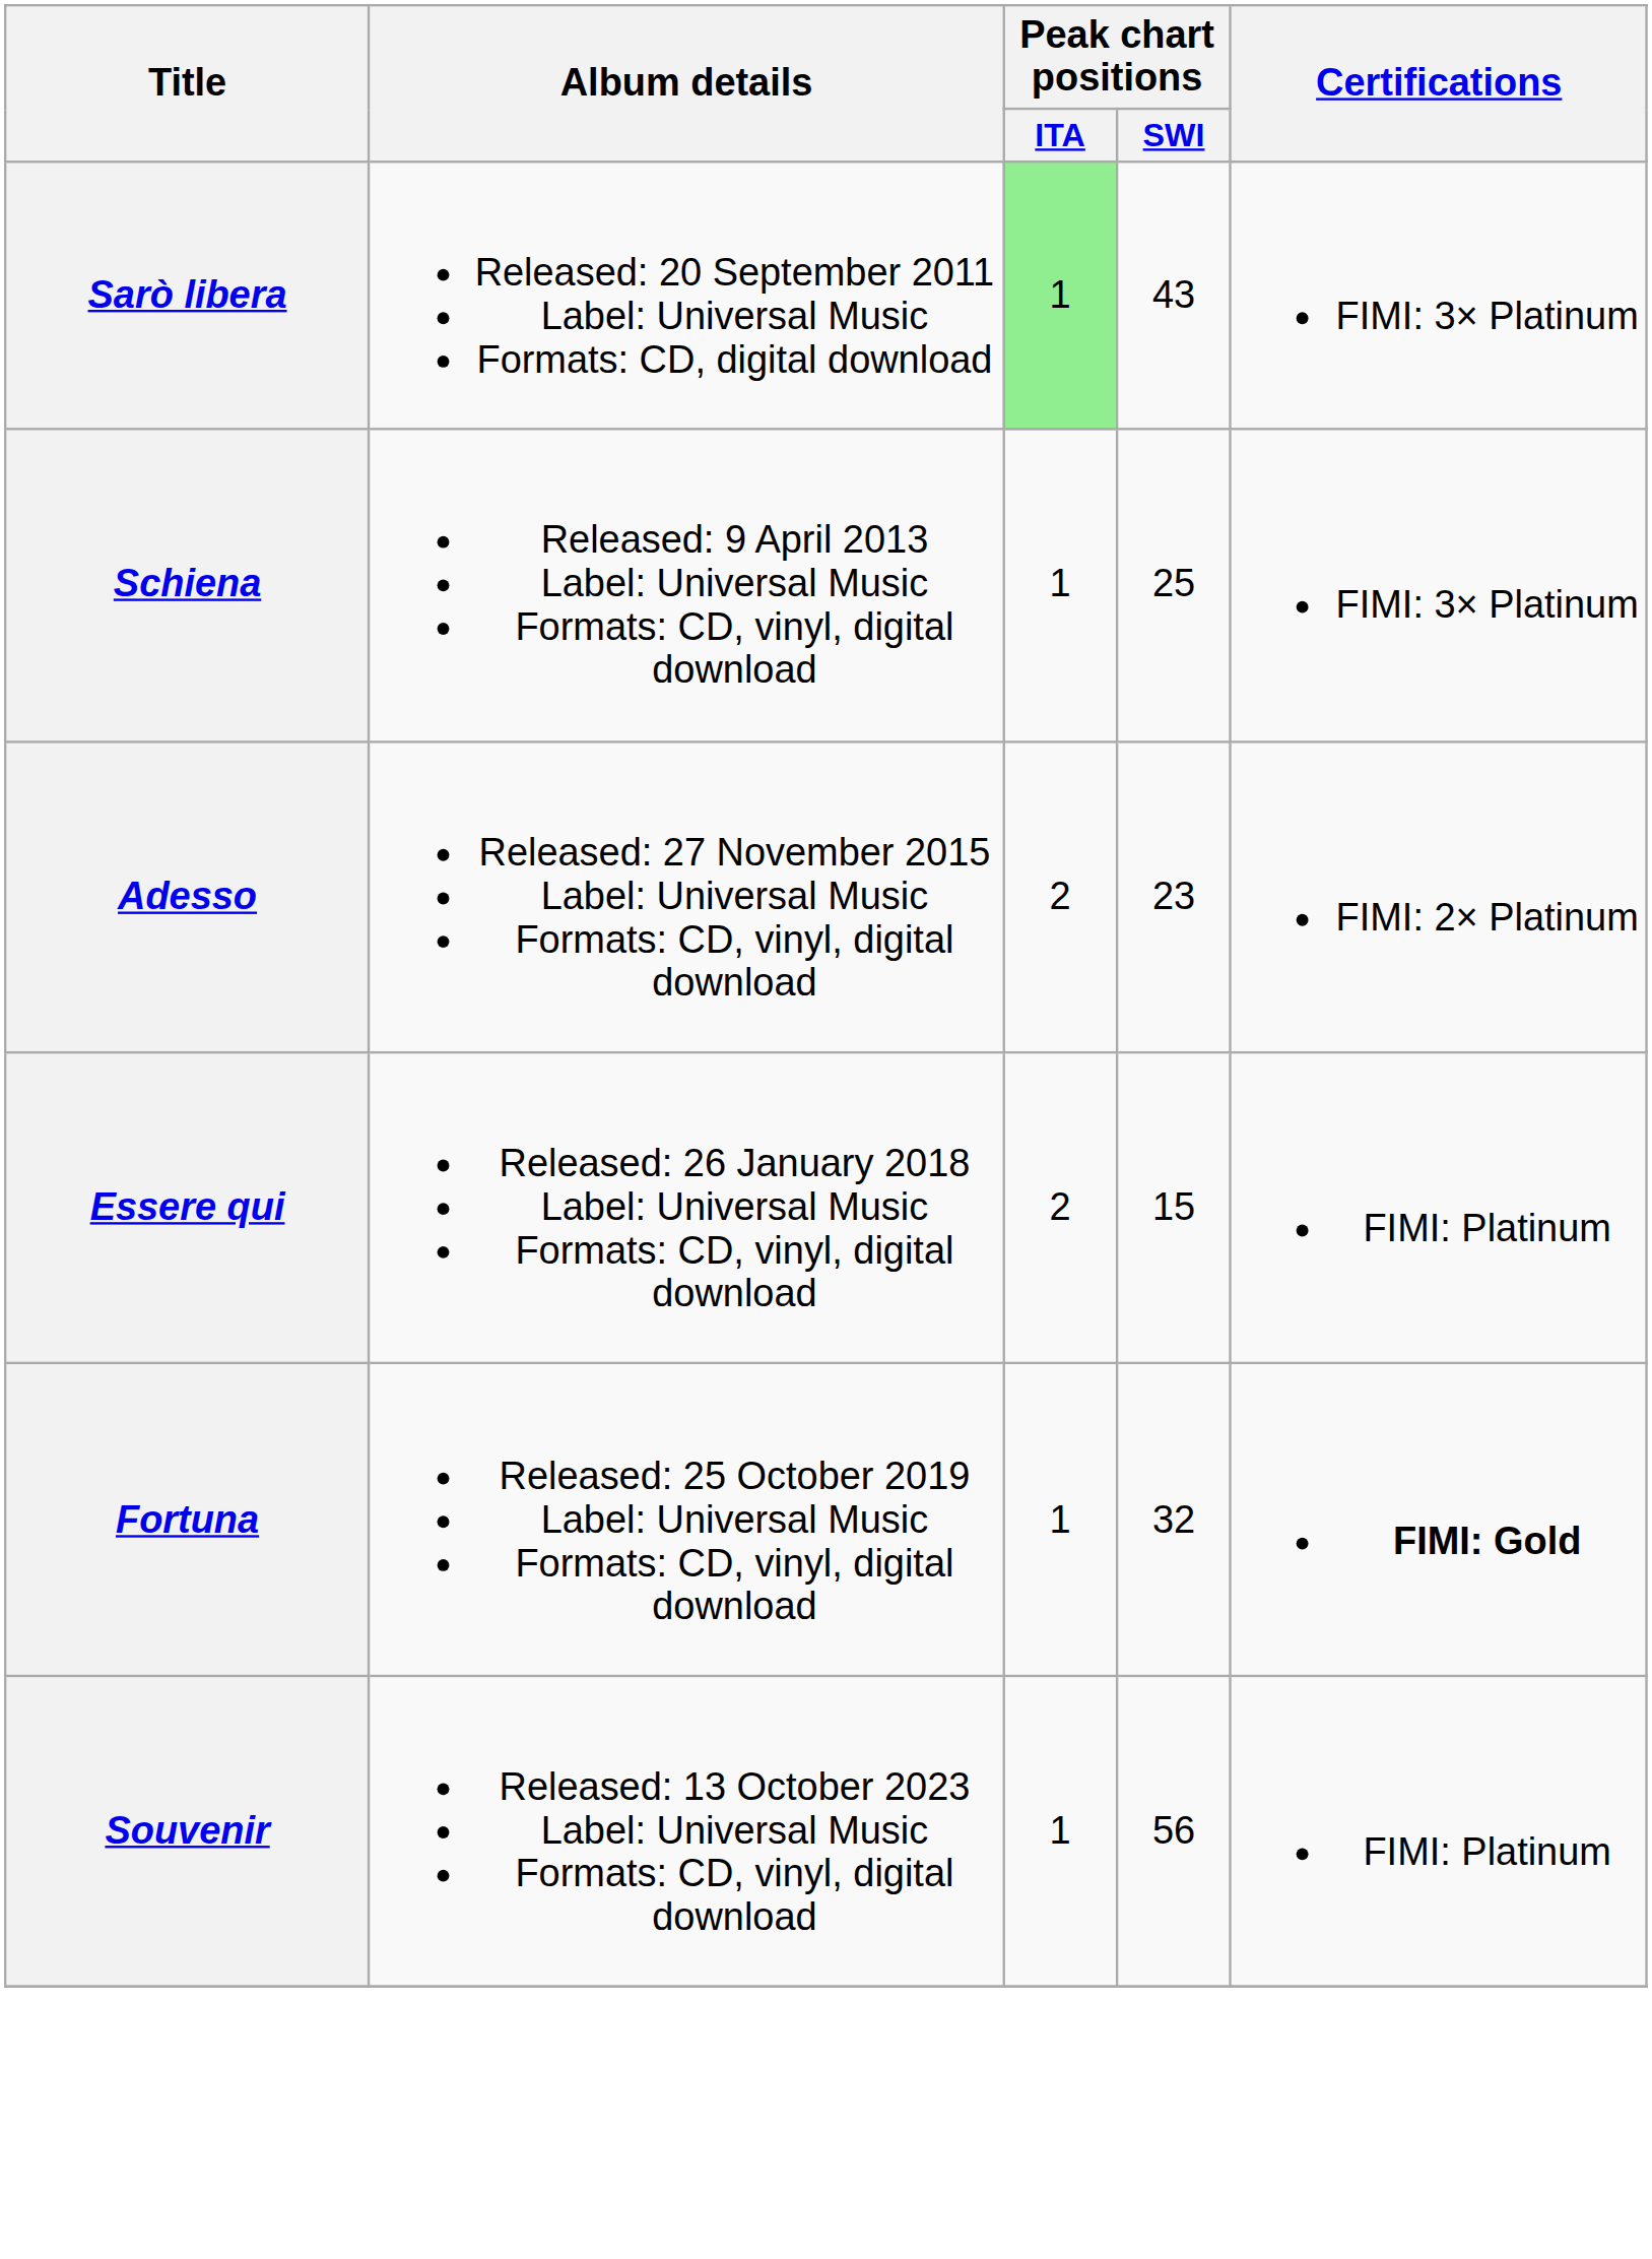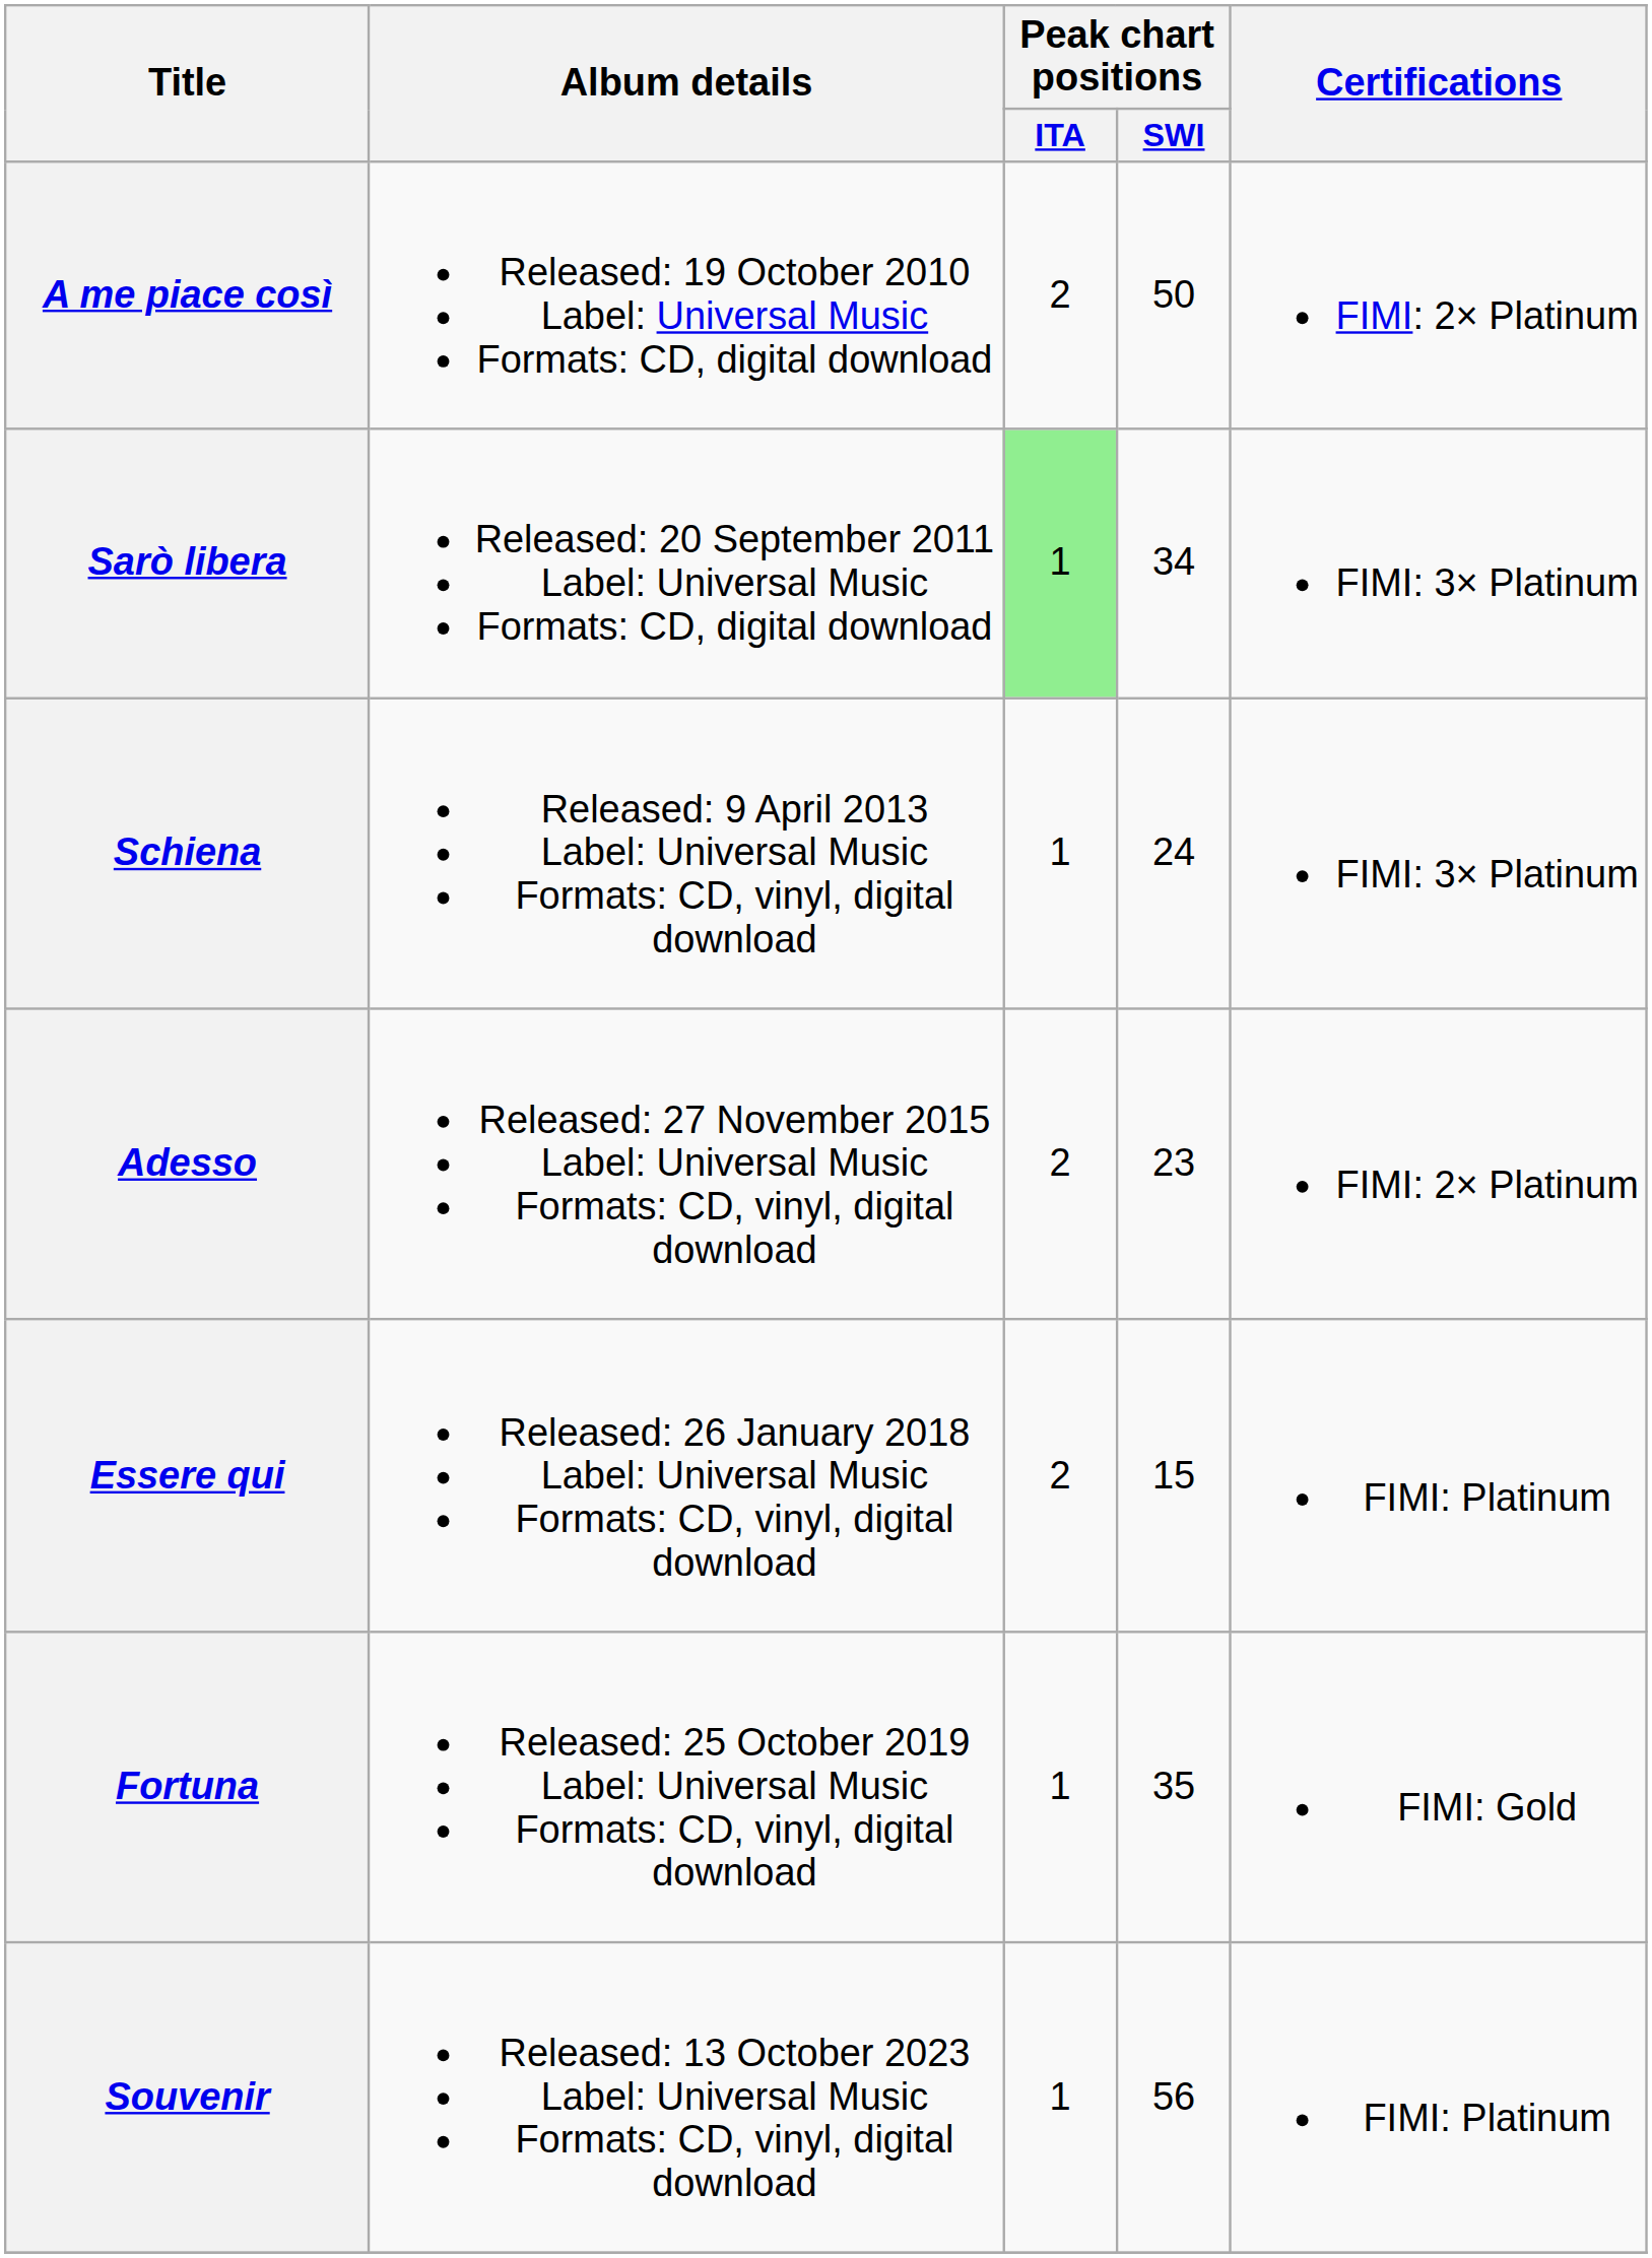+ row: A me piace così | Released: 19 October 2010 Label: Universal Music Formats: CD, digital download | 2 | 50 | FIMI: 2× Platinum
Sarò libera | Peak chart positions / SWI: 43 -> 34
Schiena | Peak chart positions / SWI: 25 -> 24
Fortuna | Peak chart positions / SWI: 32 -> 35
Fortuna | Certifications: bold -> normal
